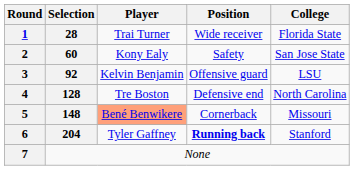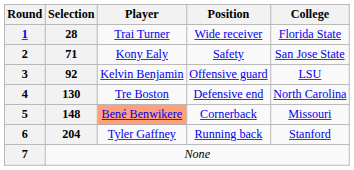2 | Selection: 60 -> 71
4 | Selection: 128 -> 130
6 | Position: bold -> normal
